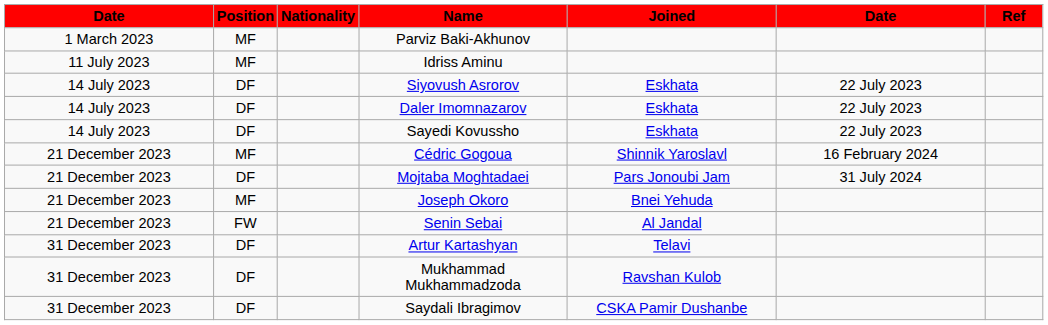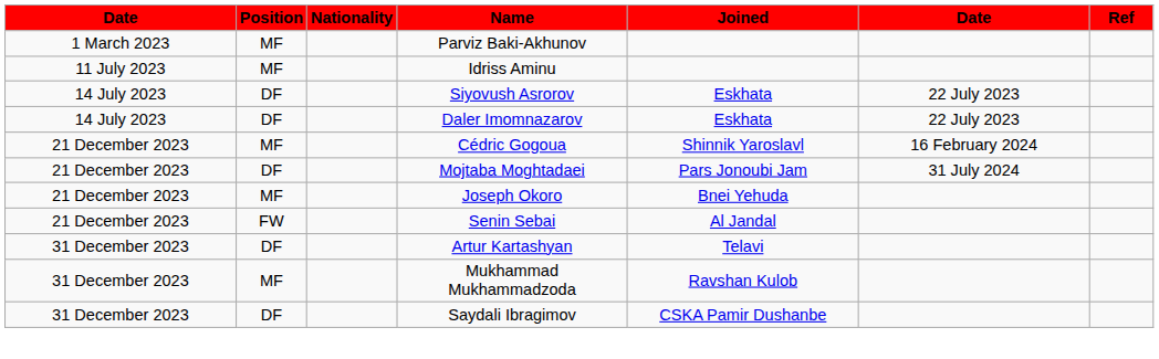- row: 14 July 2023 | DF | Sayedi Kovussho | Eskhata | 22 July 2023
Mukhammad Mukhammadzoda | Position: DF -> MF
